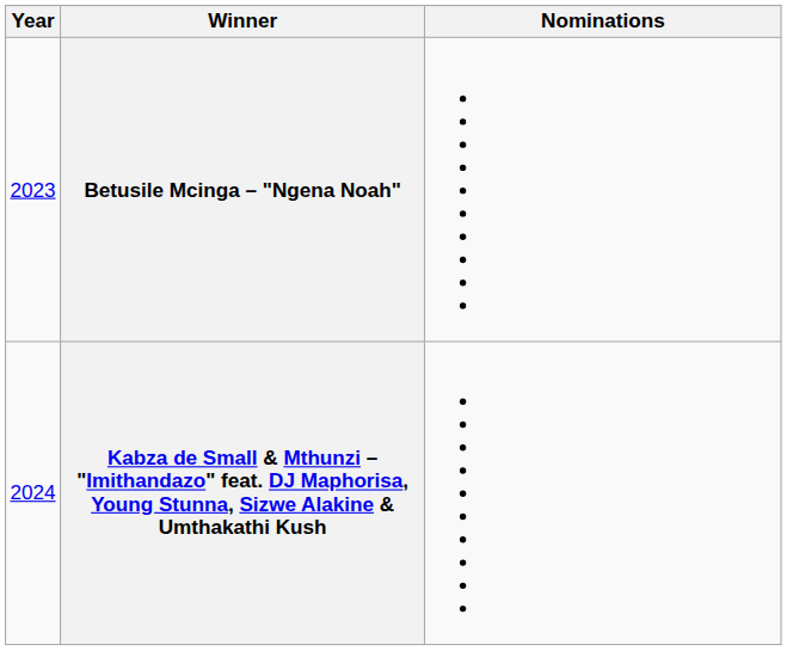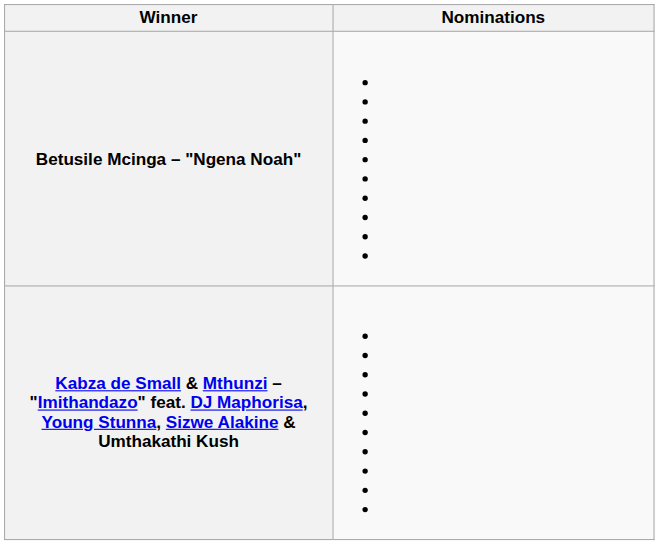- column: Year | 2023 | 2024
